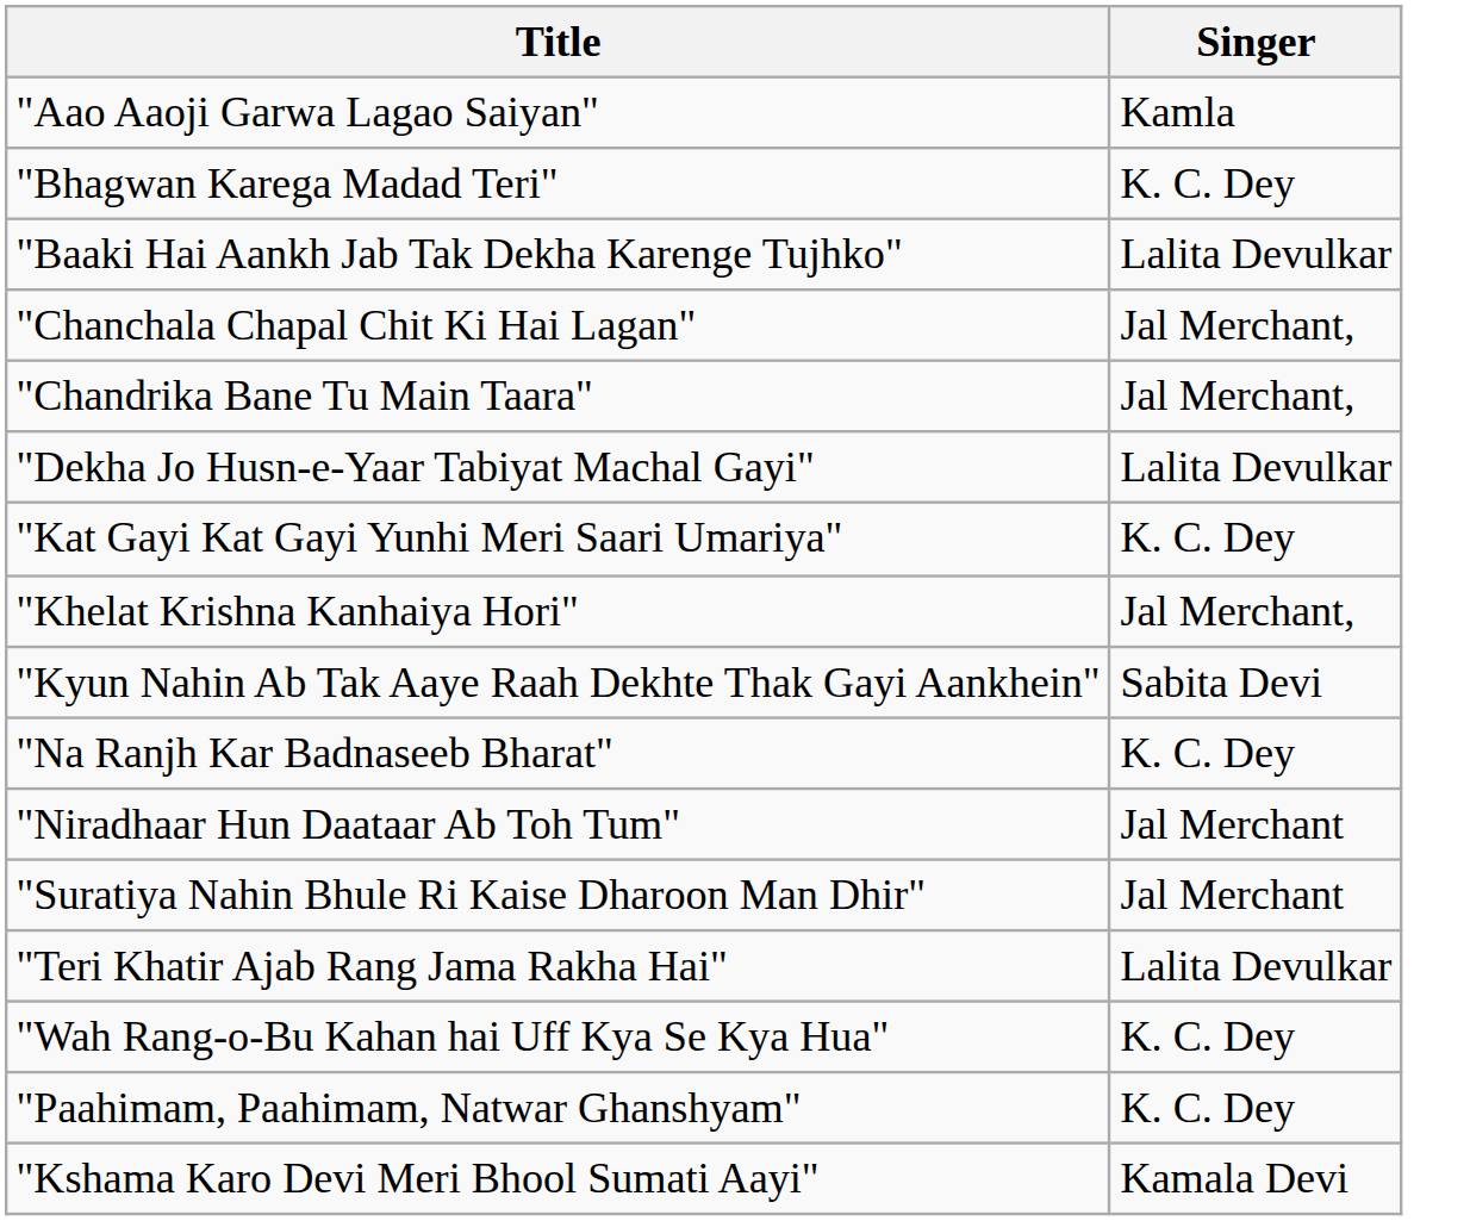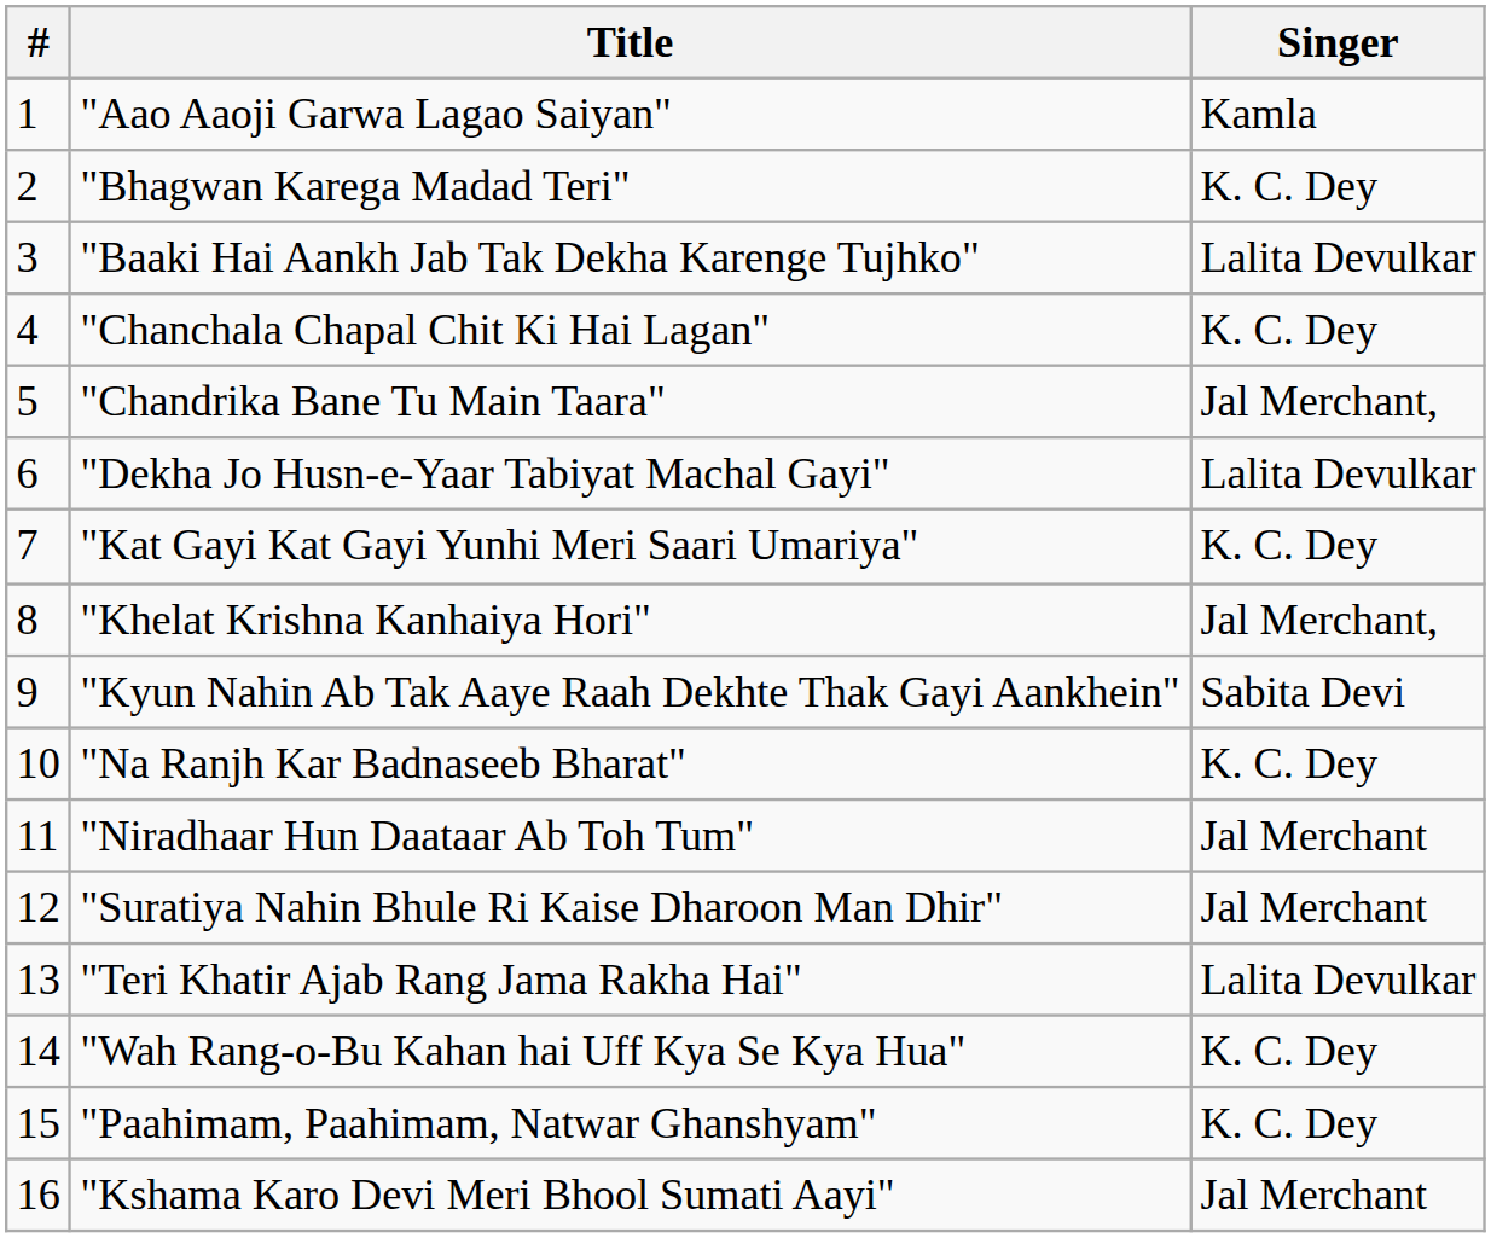+ column: # | 1 | 2 | 3 | 4 | 5 | 6 | 7 | 8 | 9 | 10 | 11 | 12 | 13 | 14 | 15 | 16
"Chanchala Chapal Chit Ki Hai Lagan" | Singer: Jal Merchant, -> K. C. Dey
"Kshama Karo Devi Meri Bhool Sumati Aayi" | Singer: Kamala Devi -> Jal Merchant
